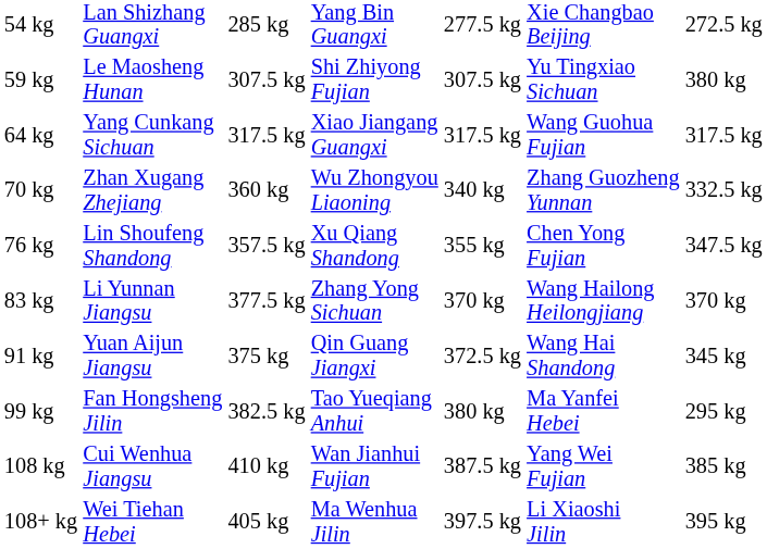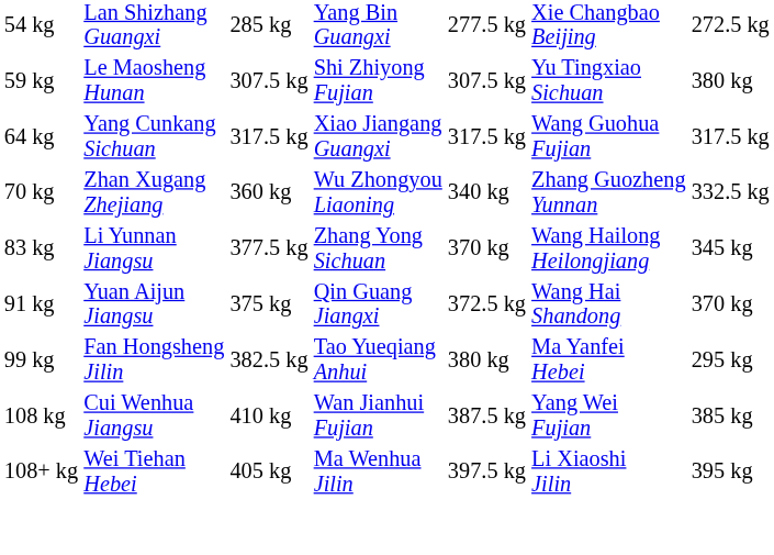- row: 76 kg | Lin Shoufeng Shandong | 357.5 kg | Xu Qiang Shandong | 355 kg | Chen Yong Fujian | 347.5 kg
83 kg | column 7: 370 kg -> 345 kg
91 kg | column 7: 345 kg -> 370 kg
